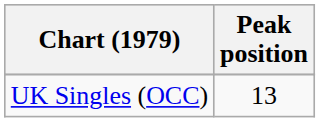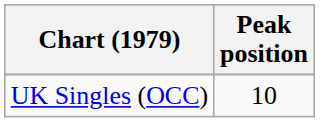UK Singles (OCC) | Peak position: 13 -> 10
